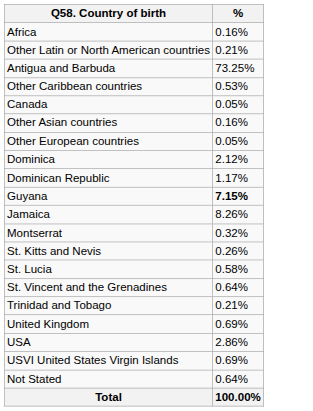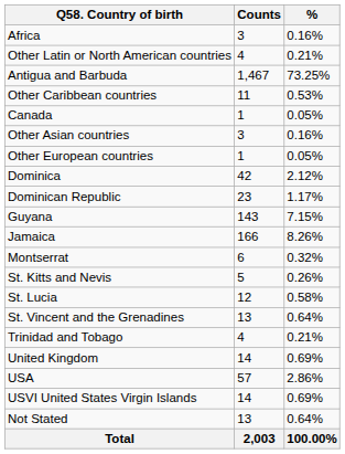+ column: Counts | 3 | 4 | 1,467 | 11 | 1 | 3 | 1 | 42 | 23 | 143 | 166 | 6 | 5 | 12 | 13 | 4 | 14 | 57 | 14 | 13 | 2,003
Guyana | %: bold -> normal
